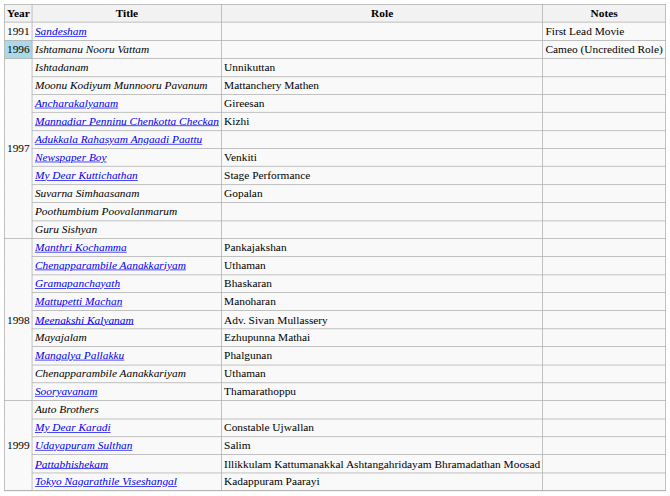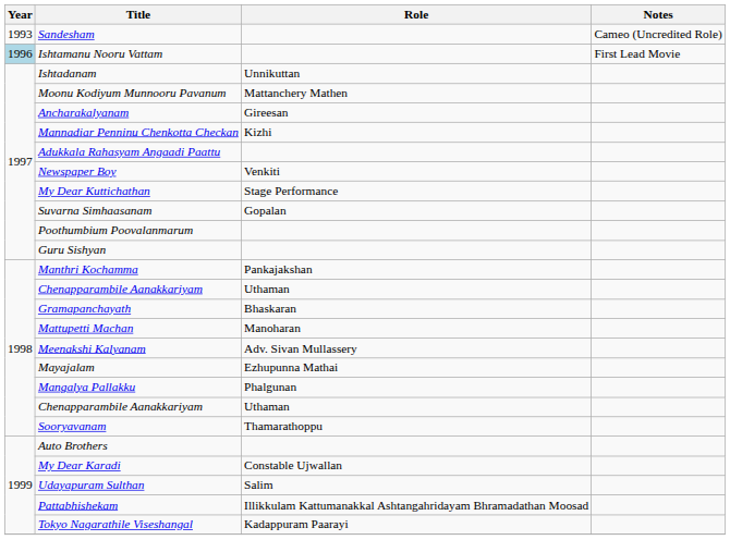Sandesham | Year: 1991 -> 1993
Sandesham | Notes: First Lead Movie -> Cameo (Uncredited Role)
Ishtamanu Nooru Vattam | Notes: Cameo (Uncredited Role) -> First Lead Movie
